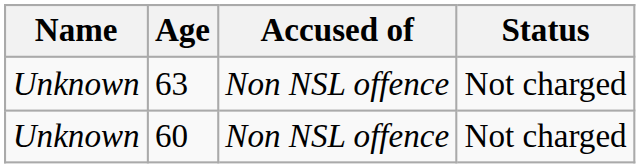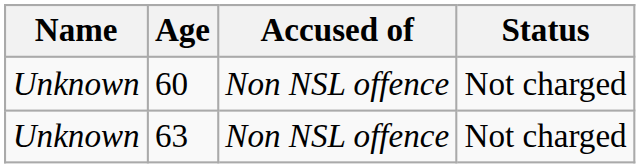rows swapped: 63 <-> 60
